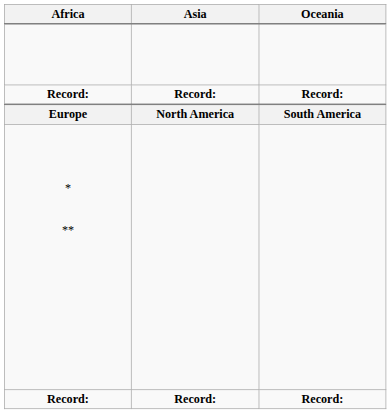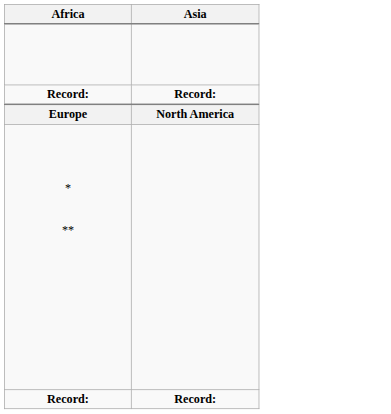- column: Oceania | Record: | South America | Record:
